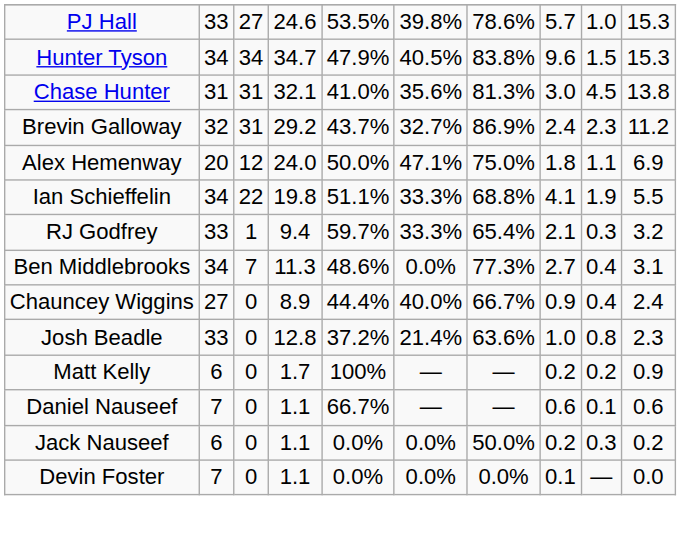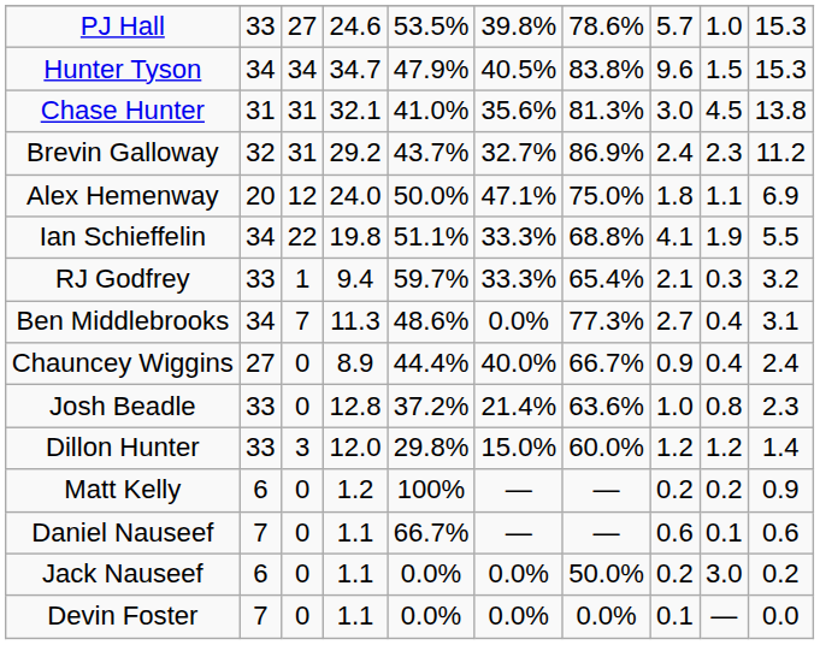+ row: Dillon Hunter | 33 | 3 | 12.0 | 29.8% | 15.0% | 60.0% | 1.2 | 1.2 | 1.4
Matt Kelly | column 4: 1.7 -> 1.2
Jack Nauseef | column 9: 0.3 -> 3.0
